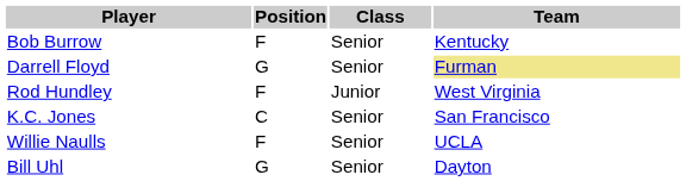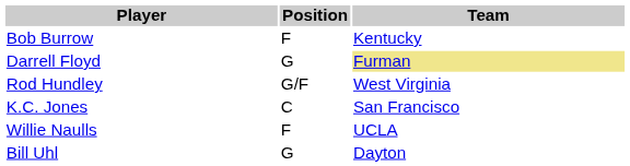- column: Class | Senior | Senior | Junior | Senior | Senior | Senior
Rod Hundley | Position: F -> G/F
